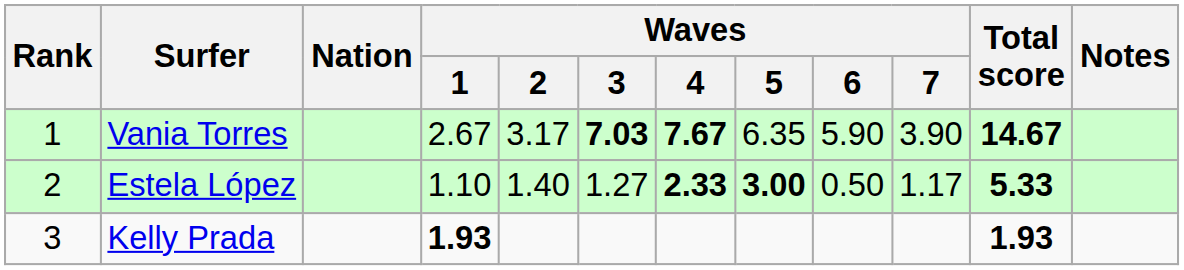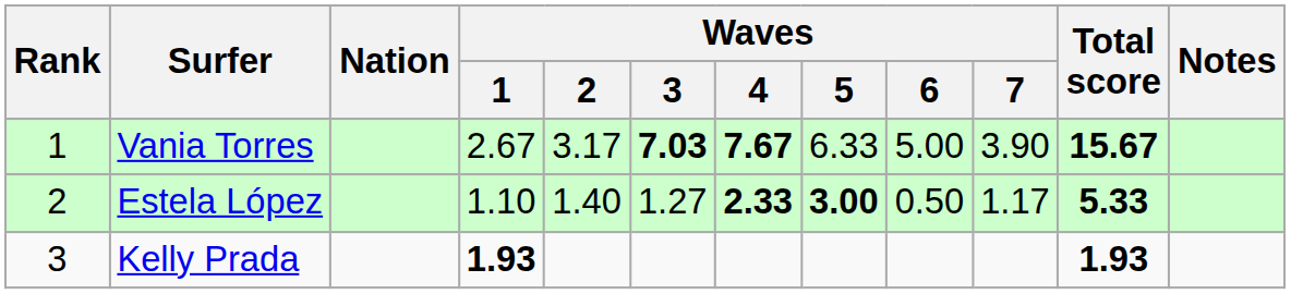Vania Torres | Waves / 5: 6.35 -> 6.33
Vania Torres | Waves / 6: 5.90 -> 5.00
Vania Torres | Total score: 14.67 -> 15.67
